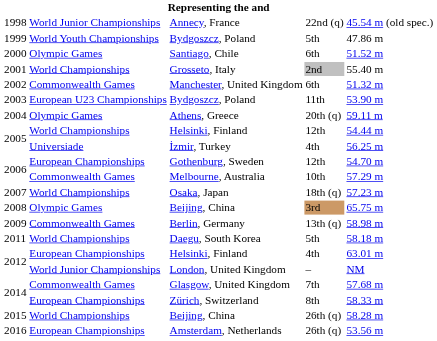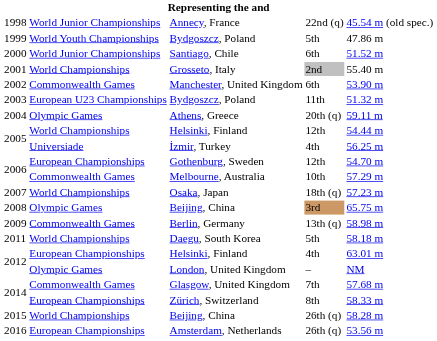Santiago, Chile | column 2: Olympic Games -> World Junior Championships
Manchester, United Kingdom | column 5: 51.32 m -> 53.90 m
2003 / Bydgoszcz, Poland | column 5: 53.90 m -> 51.32 m
London, United Kingdom | column 2: World Junior Championships -> Olympic Games
